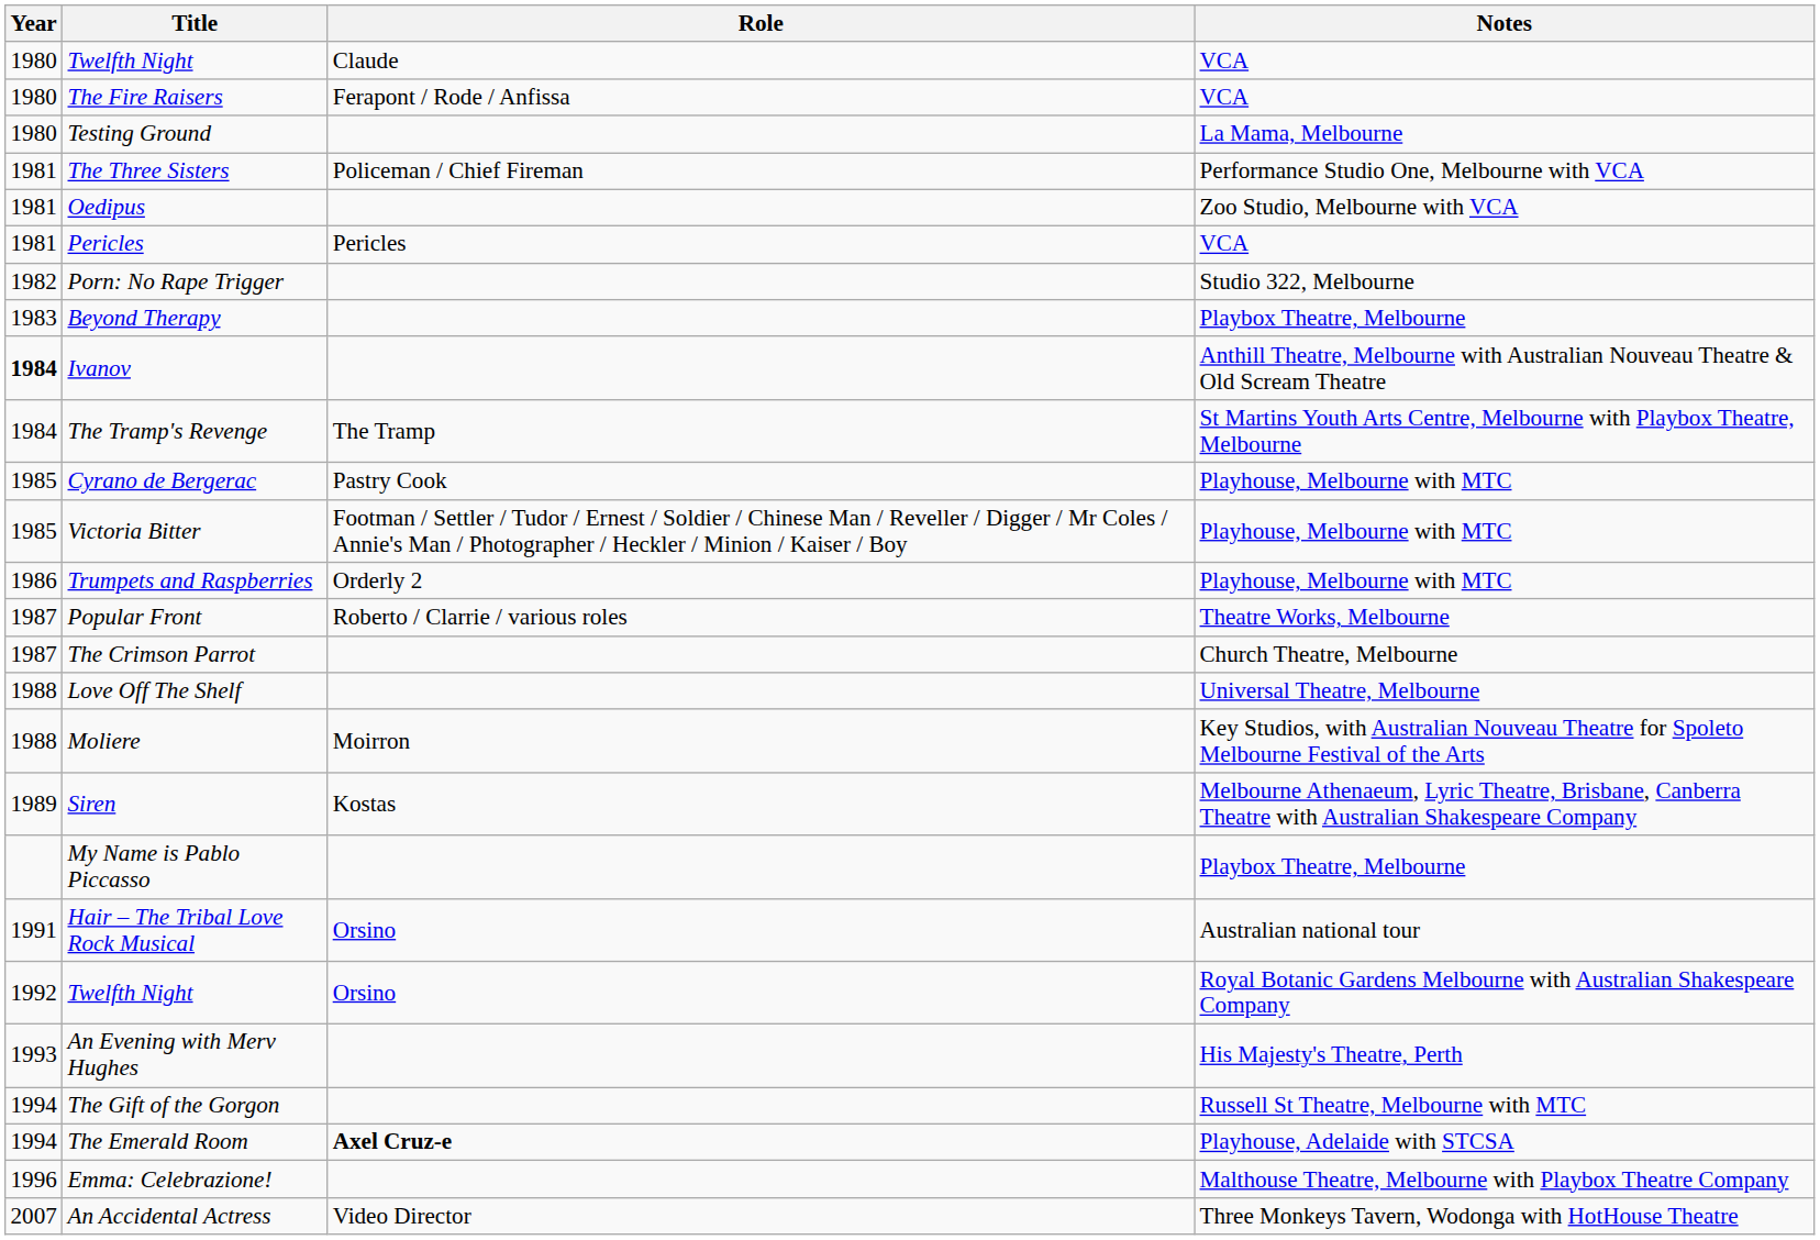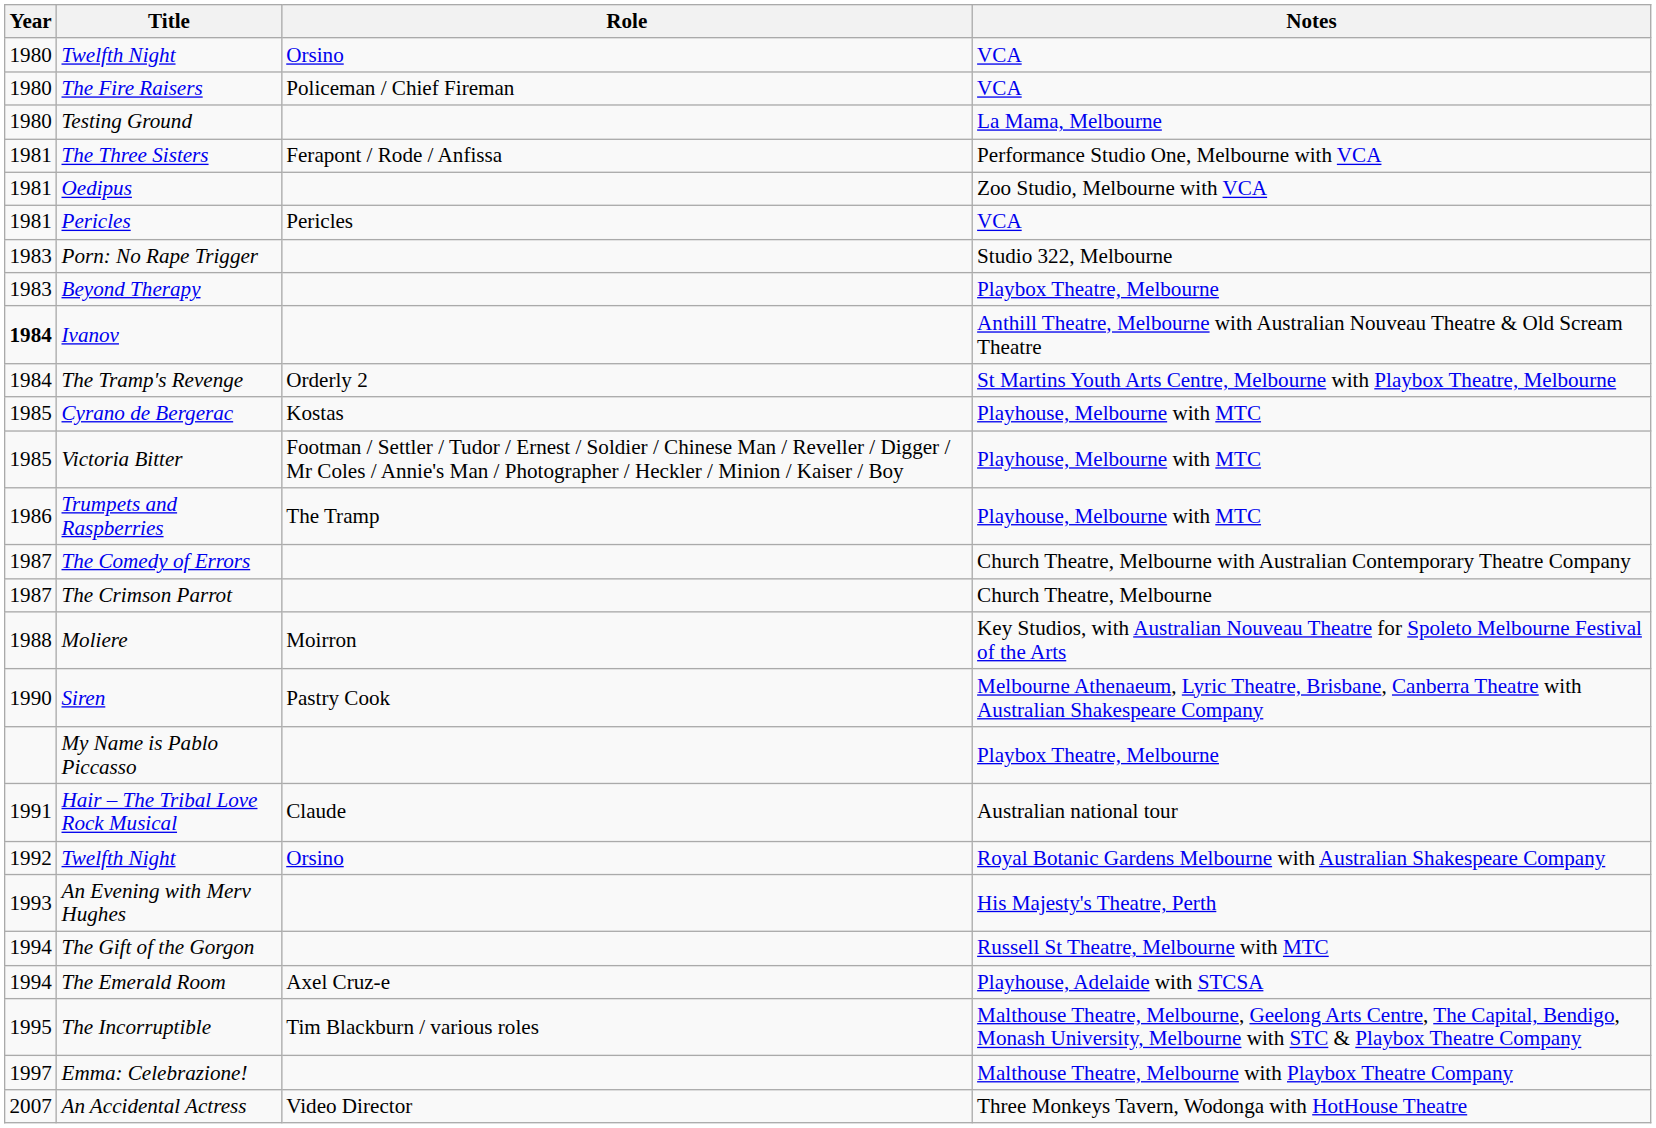Twelfth Night / VCA | Role: Claude -> Orsino
The Fire Raisers | Role: Ferapont / Rode / Anfissa -> Policeman / Chief Fireman
The Three Sisters | Role: Policeman / Chief Fireman -> Ferapont / Rode / Anfissa
Porn: No Rape Trigger | Year: 1982 -> 1983
The Tramp's Revenge | Role: The Tramp -> Orderly 2
Cyrano de Bergerac | Role: Pastry Cook -> Kostas
Trumpets and Raspberries | Role: Orderly 2 -> The Tramp
- row: 1987 | Popular Front | Roberto / Clarrie / various roles | Theatre Works, Melbourne
+ row: 1987 | The Comedy of Errors | Church Theatre, Melbourne with Australian Contemporary Theatre Company
- row: 1988 | Love Off The Shelf | Universal Theatre, Melbourne
Siren | Year: 1989 -> 1990
Siren | Role: Kostas -> Pastry Cook
Hair – The Tribal Love Rock Musical | Role: Orsino -> Claude
The Emerald Room | Role: bold -> normal
+ row: 1995 | The Incorruptible | Tim Blackburn / various roles | Malthouse Theatre, Melbourne, Geelong Arts Centre, The Capital, Bendigo, Monash University, Melbourne with STC & Playbox Theatre Company
Emma: Celebrazione! | Year: 1996 -> 1997
